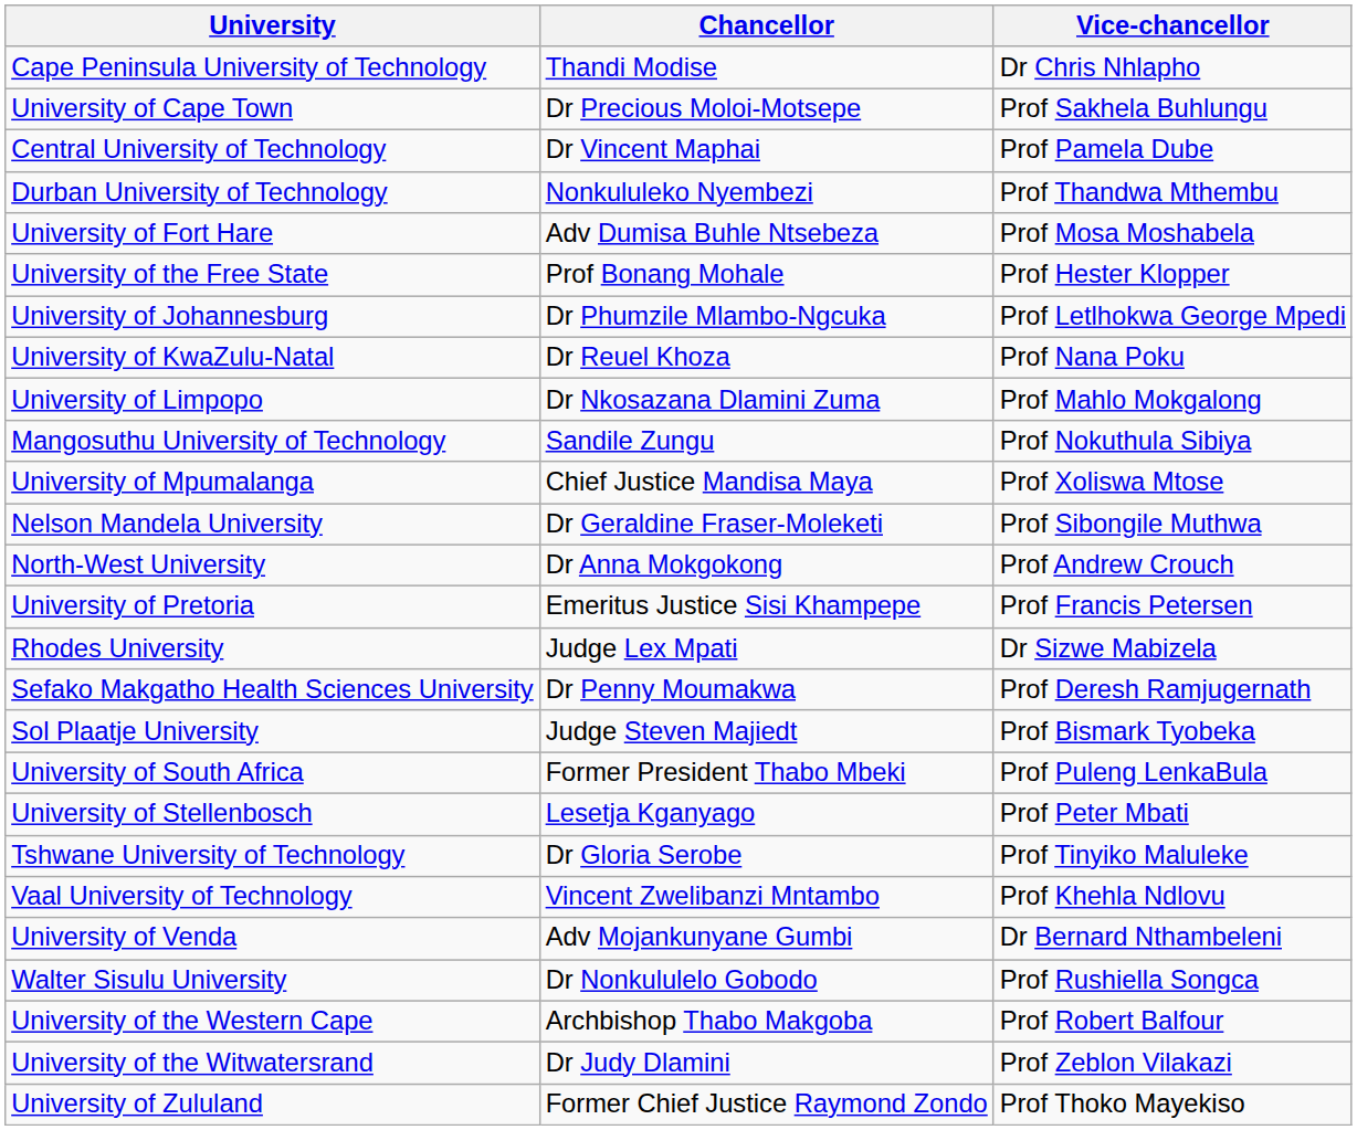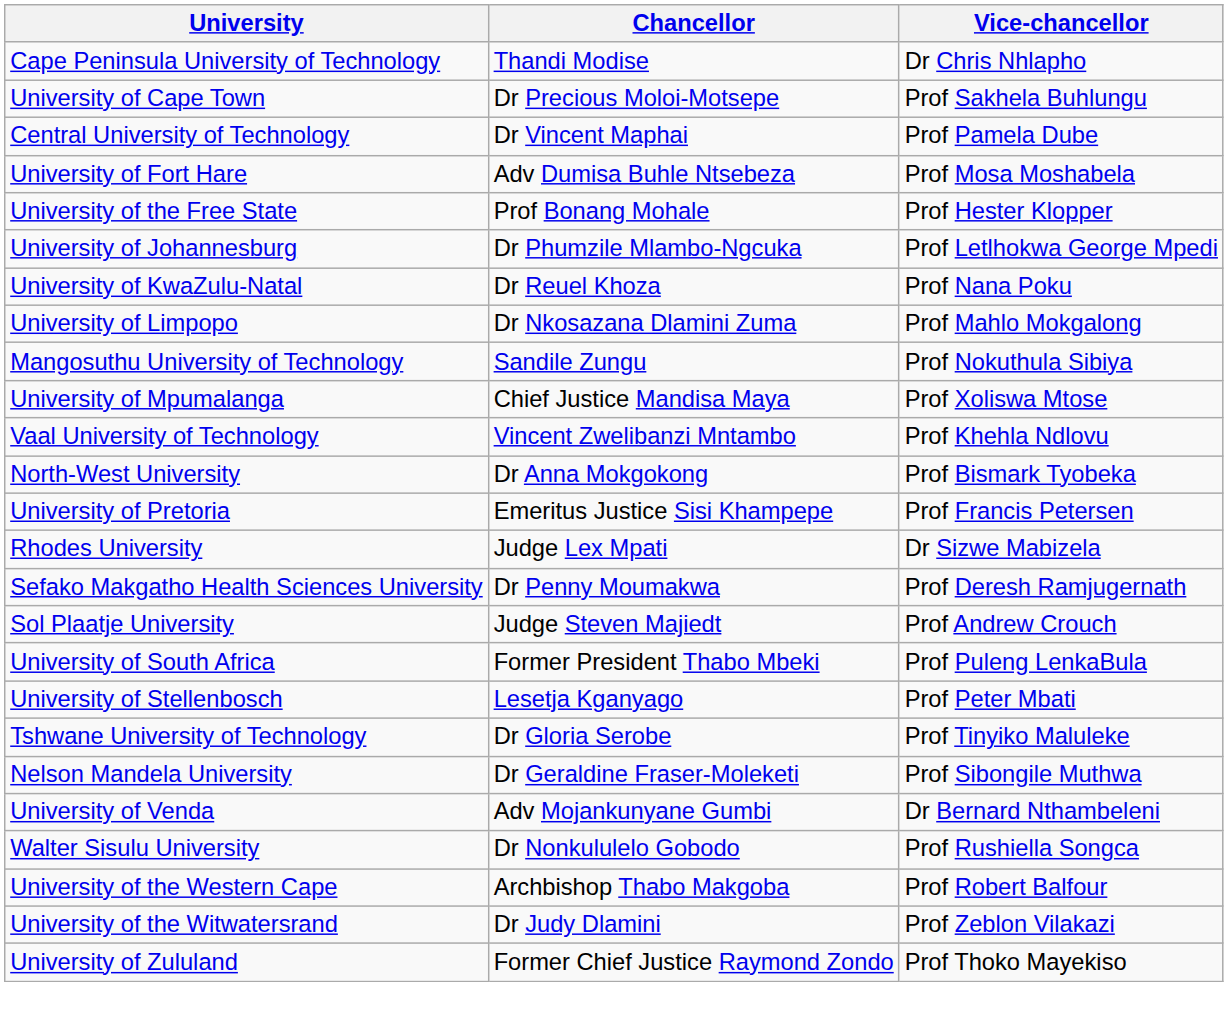- row: Durban University of Technology | Nonkululeko Nyembezi | Prof Thandwa Mthembu
rows swapped: Nelson Mandela University <-> Vaal University of Technology
North-West University | Vice-chancellor: Prof Andrew Crouch -> Prof Bismark Tyobeka
Sol Plaatje University | Vice-chancellor: Prof Bismark Tyobeka -> Prof Andrew Crouch
